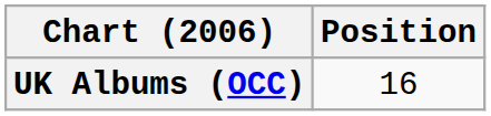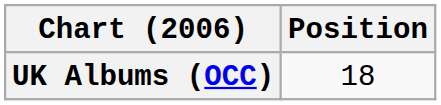UK Albums (OCC) | Position: 16 -> 18
